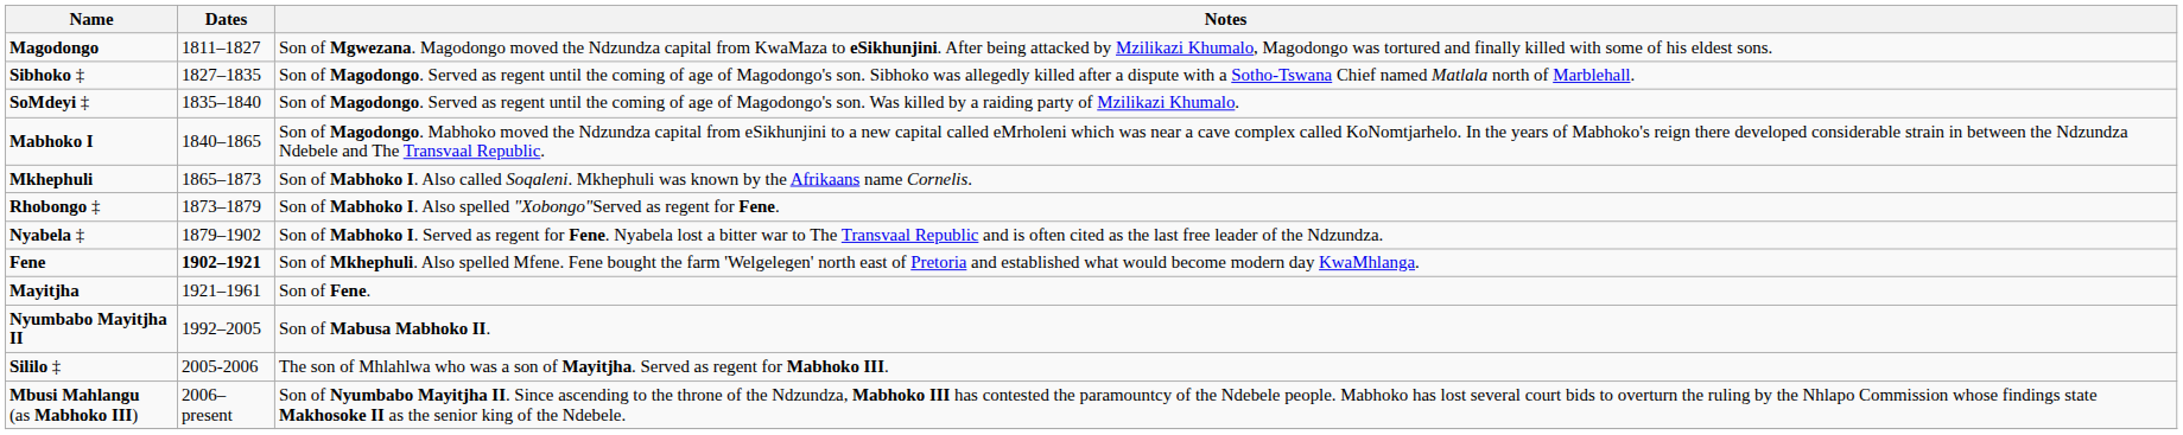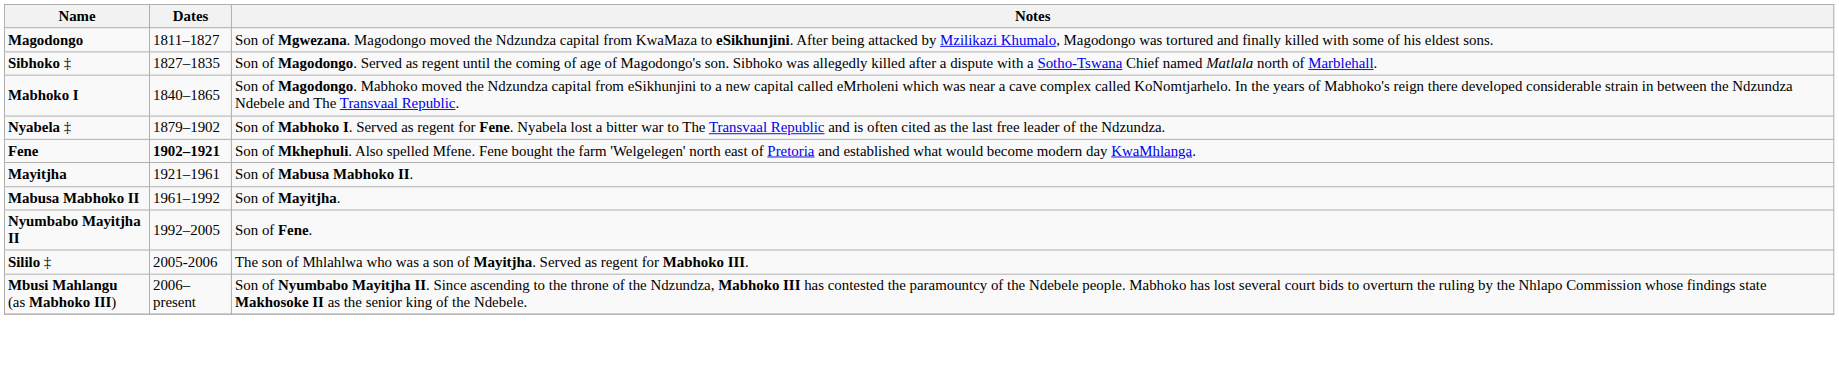- row: SoMdeyi ‡ | 1835–1840 | Son of Magodongo. Served as regent until the coming of age of Magodongo's son. Was killed by a raiding party of Mzilikazi Khumalo.
- row: Mkhephuli | 1865–1873 | Son of Mabhoko I. Also called Soqaleni. Mkhephuli was known by the Afrikaans name Cornelis.
- row: Rhobongo ‡ | 1873–1879 | Son of Mabhoko I. Also spelled "Xobongo"Served as regent for Fene.
Mayitjha | Notes: Son of Fene. -> Son of Mabusa Mabhoko II.
+ row: Mabusa Mabhoko II | 1961–1992 | Son of Mayitjha.
Nyumbabo Mayitjha II | Notes: Son of Mabusa Mabhoko II. -> Son of Fene.
